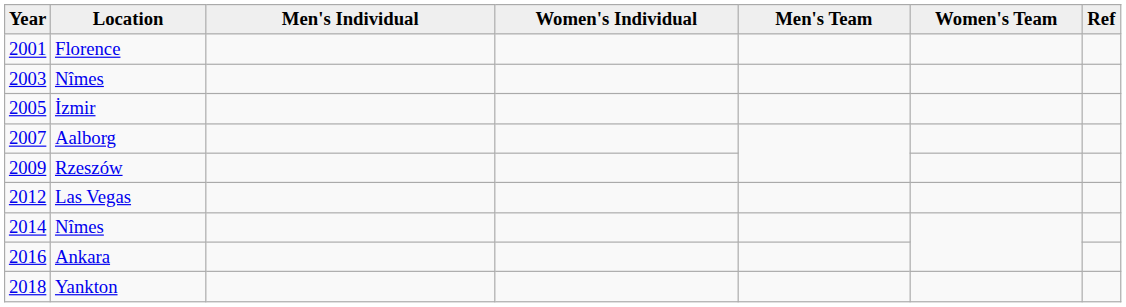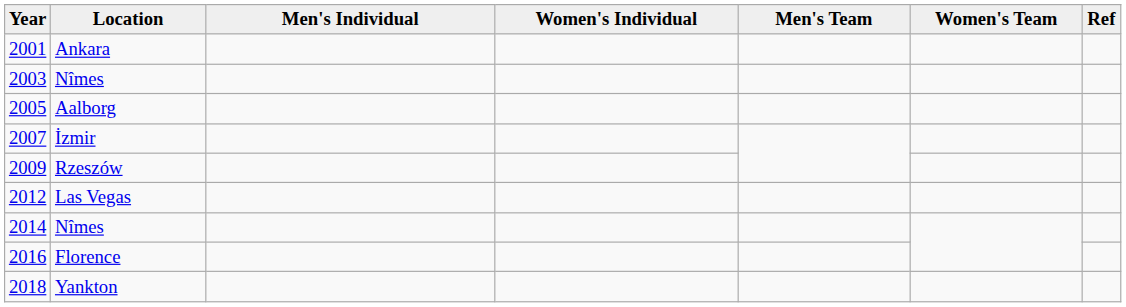2001 | Location: Florence -> Ankara
2005 | Location: İzmir -> Aalborg
2007 | Location: Aalborg -> İzmir
2016 | Location: Ankara -> Florence
